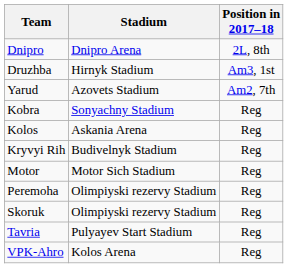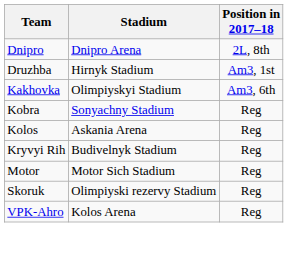+ row: Kakhovka | Olimpiyskyi Stadium | Am3, 6th
- row: Yarud | Azovets Stadium | Am2, 7th
- row: Peremoha | Olimpiyski rezervy Stadium | Reg
- row: Tavria | Pulyayev Start Stadium | Reg
